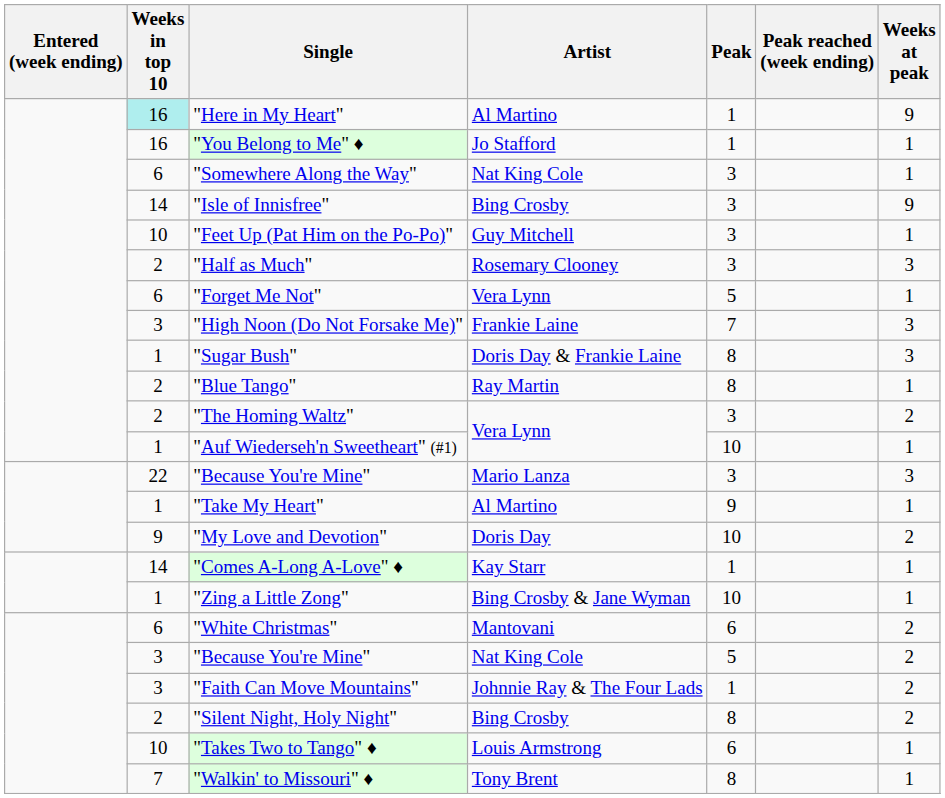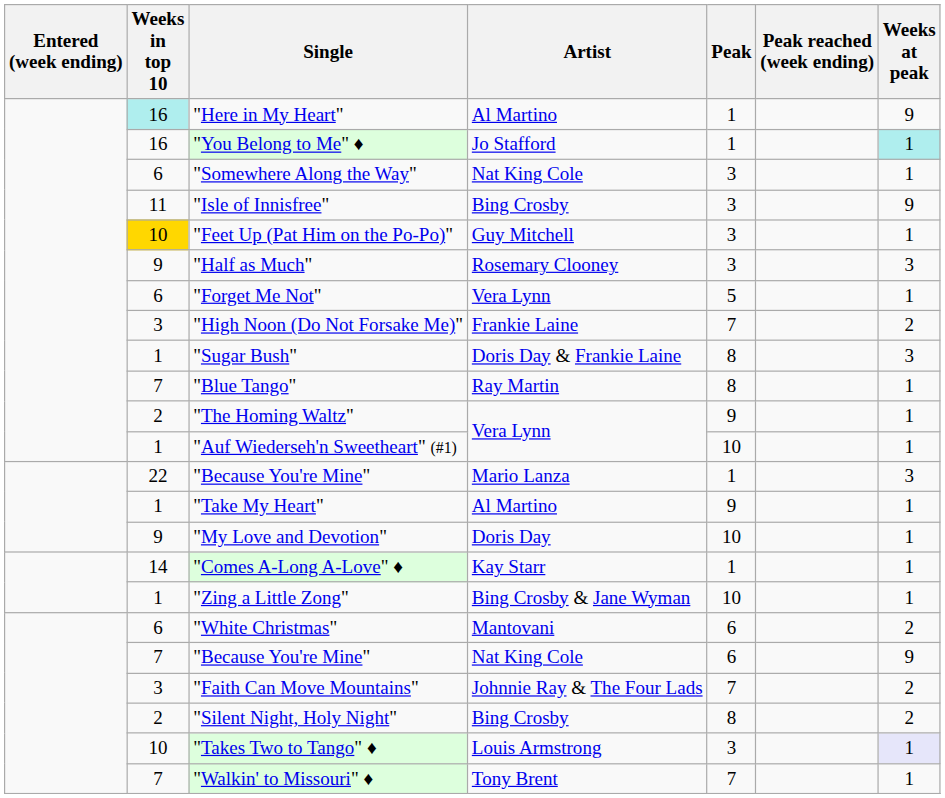"You Belong to Me" ♦ | Weeks at peak: no background -> paleturquoise background
"Isle of Innisfree" | Weeks in top 10: 14 -> 11
"Feet Up (Pat Him on the Po-Po)" | Weeks in top 10: no background -> gold background
"Half as Much" | Weeks in top 10: 2 -> 9
"High Noon (Do Not Forsake Me)" | Weeks at peak: 3 -> 2
"Blue Tango" | Weeks in top 10: 2 -> 7
"The Homing Waltz" | Peak: 3 -> 9
"The Homing Waltz" | Weeks at peak: 2 -> 1
"Because You're Mine" / Mario Lanza | Peak: 3 -> 1
"My Love and Devotion" | Weeks at peak: 2 -> 1
"Because You're Mine" / Nat King Cole | Weeks in top 10: 3 -> 7
"Because You're Mine" / Nat King Cole | Peak: 5 -> 6
"Because You're Mine" / Nat King Cole | Weeks at peak: 2 -> 9
"Faith Can Move Mountains" | Peak: 1 -> 7
"Takes Two to Tango" ♦ | Peak: 6 -> 3
"Takes Two to Tango" ♦ | Weeks at peak: no background -> lavender background
"Walkin' to Missouri" ♦ | Peak: 8 -> 7
